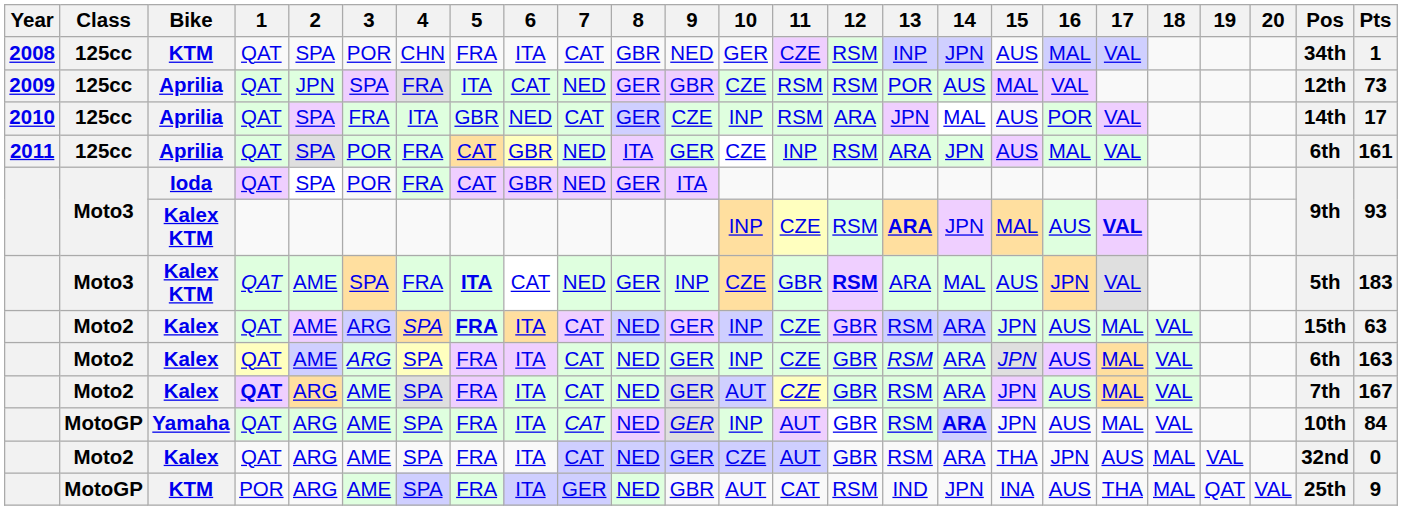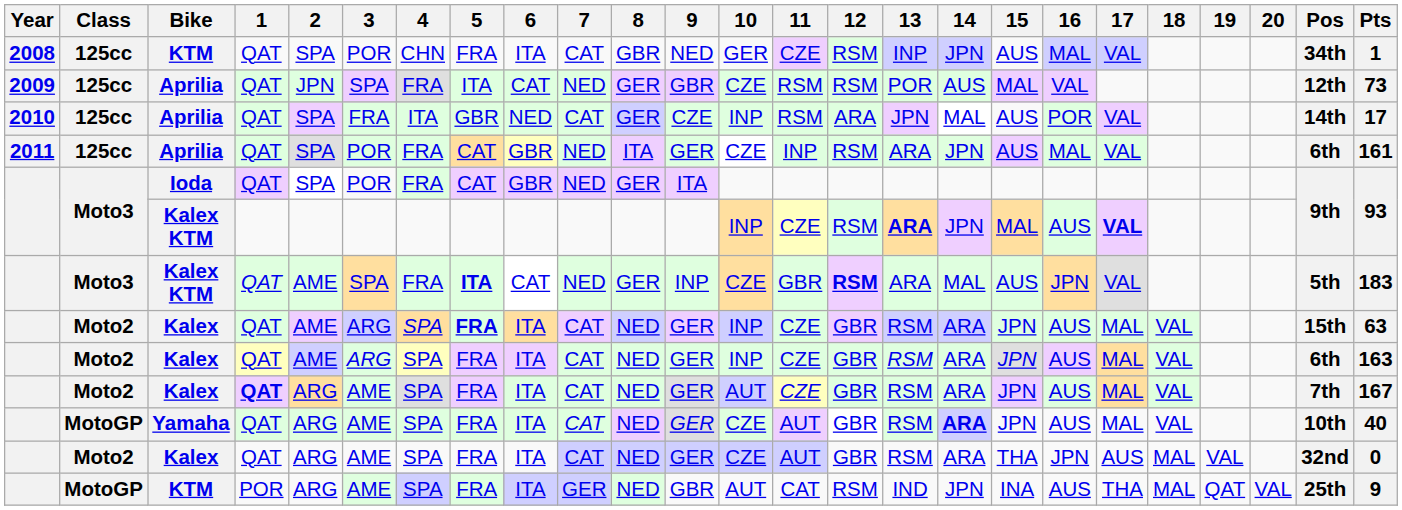Yamaha | 10: INP -> CZE
Yamaha | Pts: 84 -> 40
